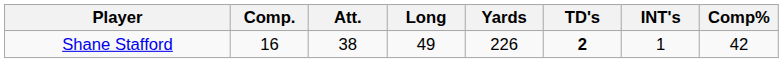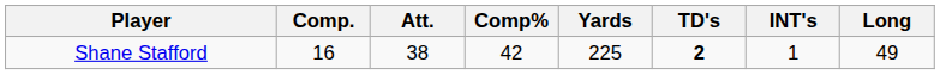columns swapped: Comp% <-> Long
Shane Stafford | Yards: 226 -> 225
